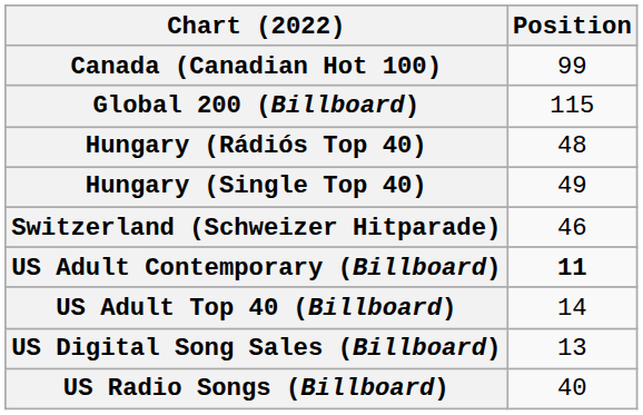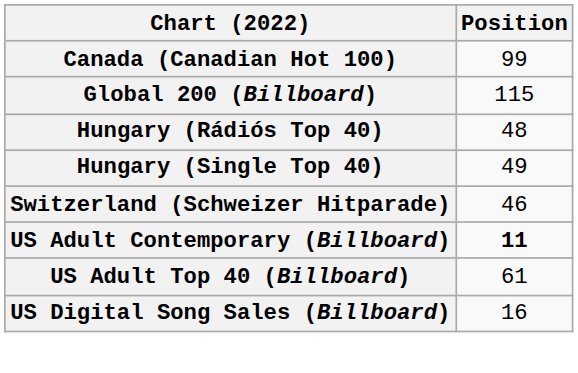US Adult Top 40 (Billboard) | Position: 14 -> 61
US Digital Song Sales (Billboard) | Position: 13 -> 16
- row: US Radio Songs (Billboard) | 40
